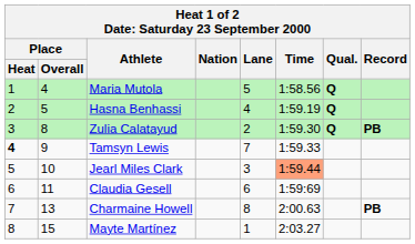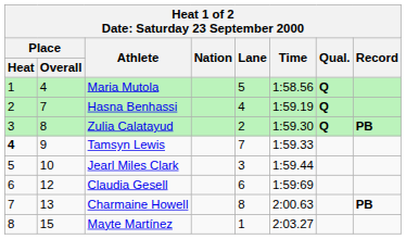Hasna Benhassi | Place / Overall: 5 -> 7
Jearl Miles Clark | Time: lightsalmon background -> no background
Claudia Gesell | Place / Overall: 11 -> 12
